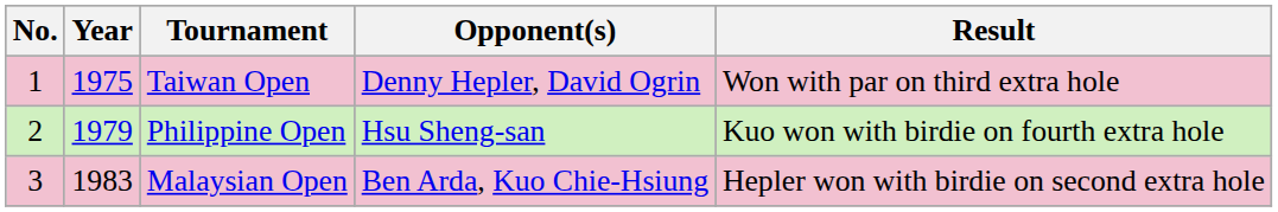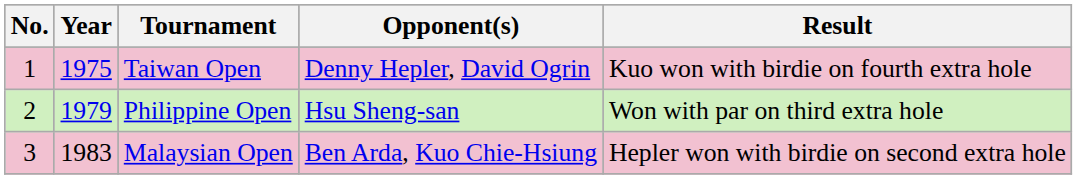Taiwan Open | Result: Won with par on third extra hole -> Kuo won with birdie on fourth extra hole
Philippine Open | Result: Kuo won with birdie on fourth extra hole -> Won with par on third extra hole
